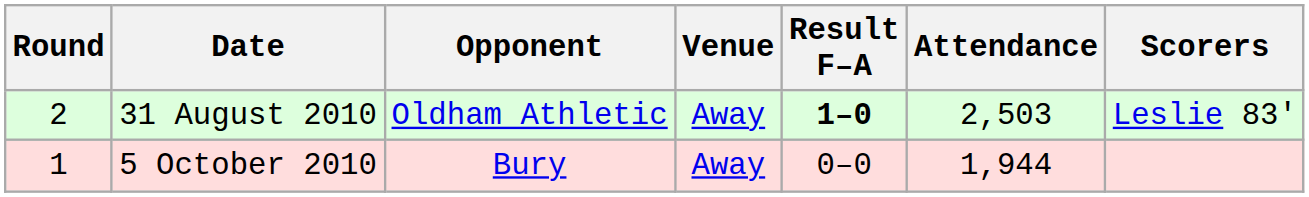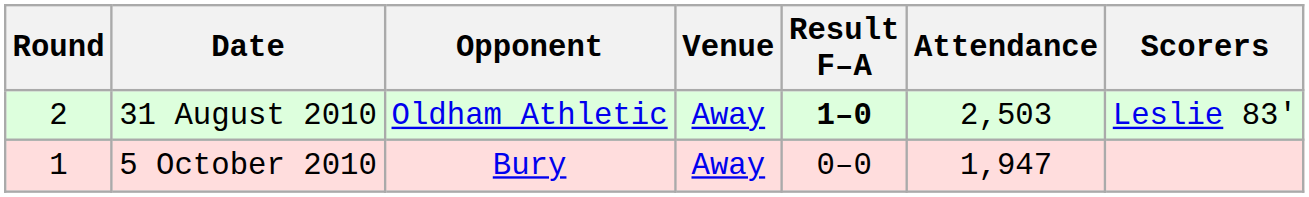5 October 2010 | Attendance: 1,944 -> 1,947
